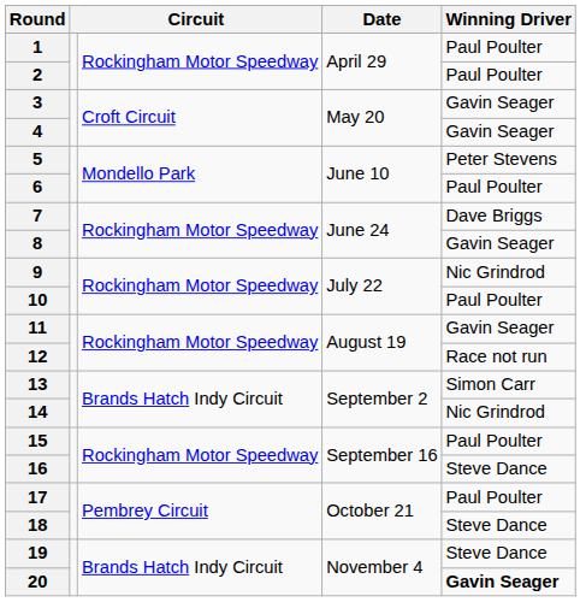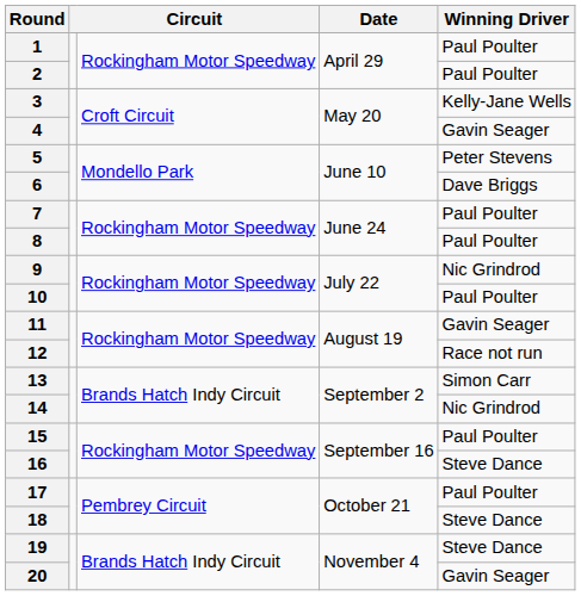3 | Winning Driver: Gavin Seager -> Kelly-Jane Wells
6 | Winning Driver: Paul Poulter -> Dave Briggs
7 | Winning Driver: Dave Briggs -> Paul Poulter
8 | Winning Driver: Gavin Seager -> Paul Poulter
20 | Winning Driver: bold -> normal
